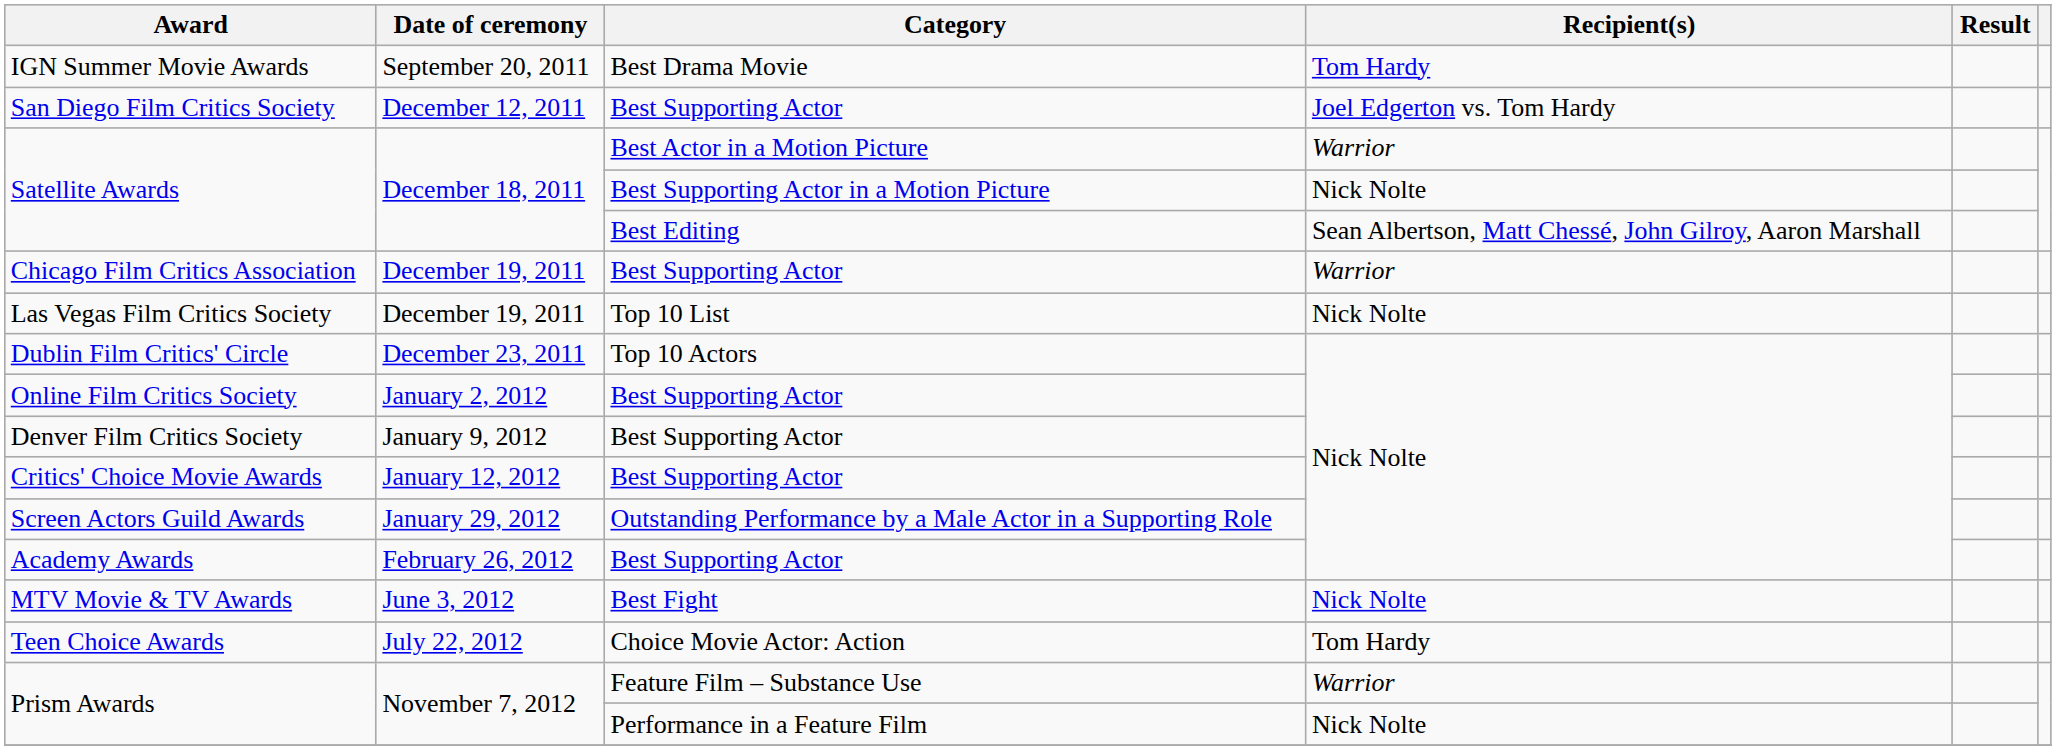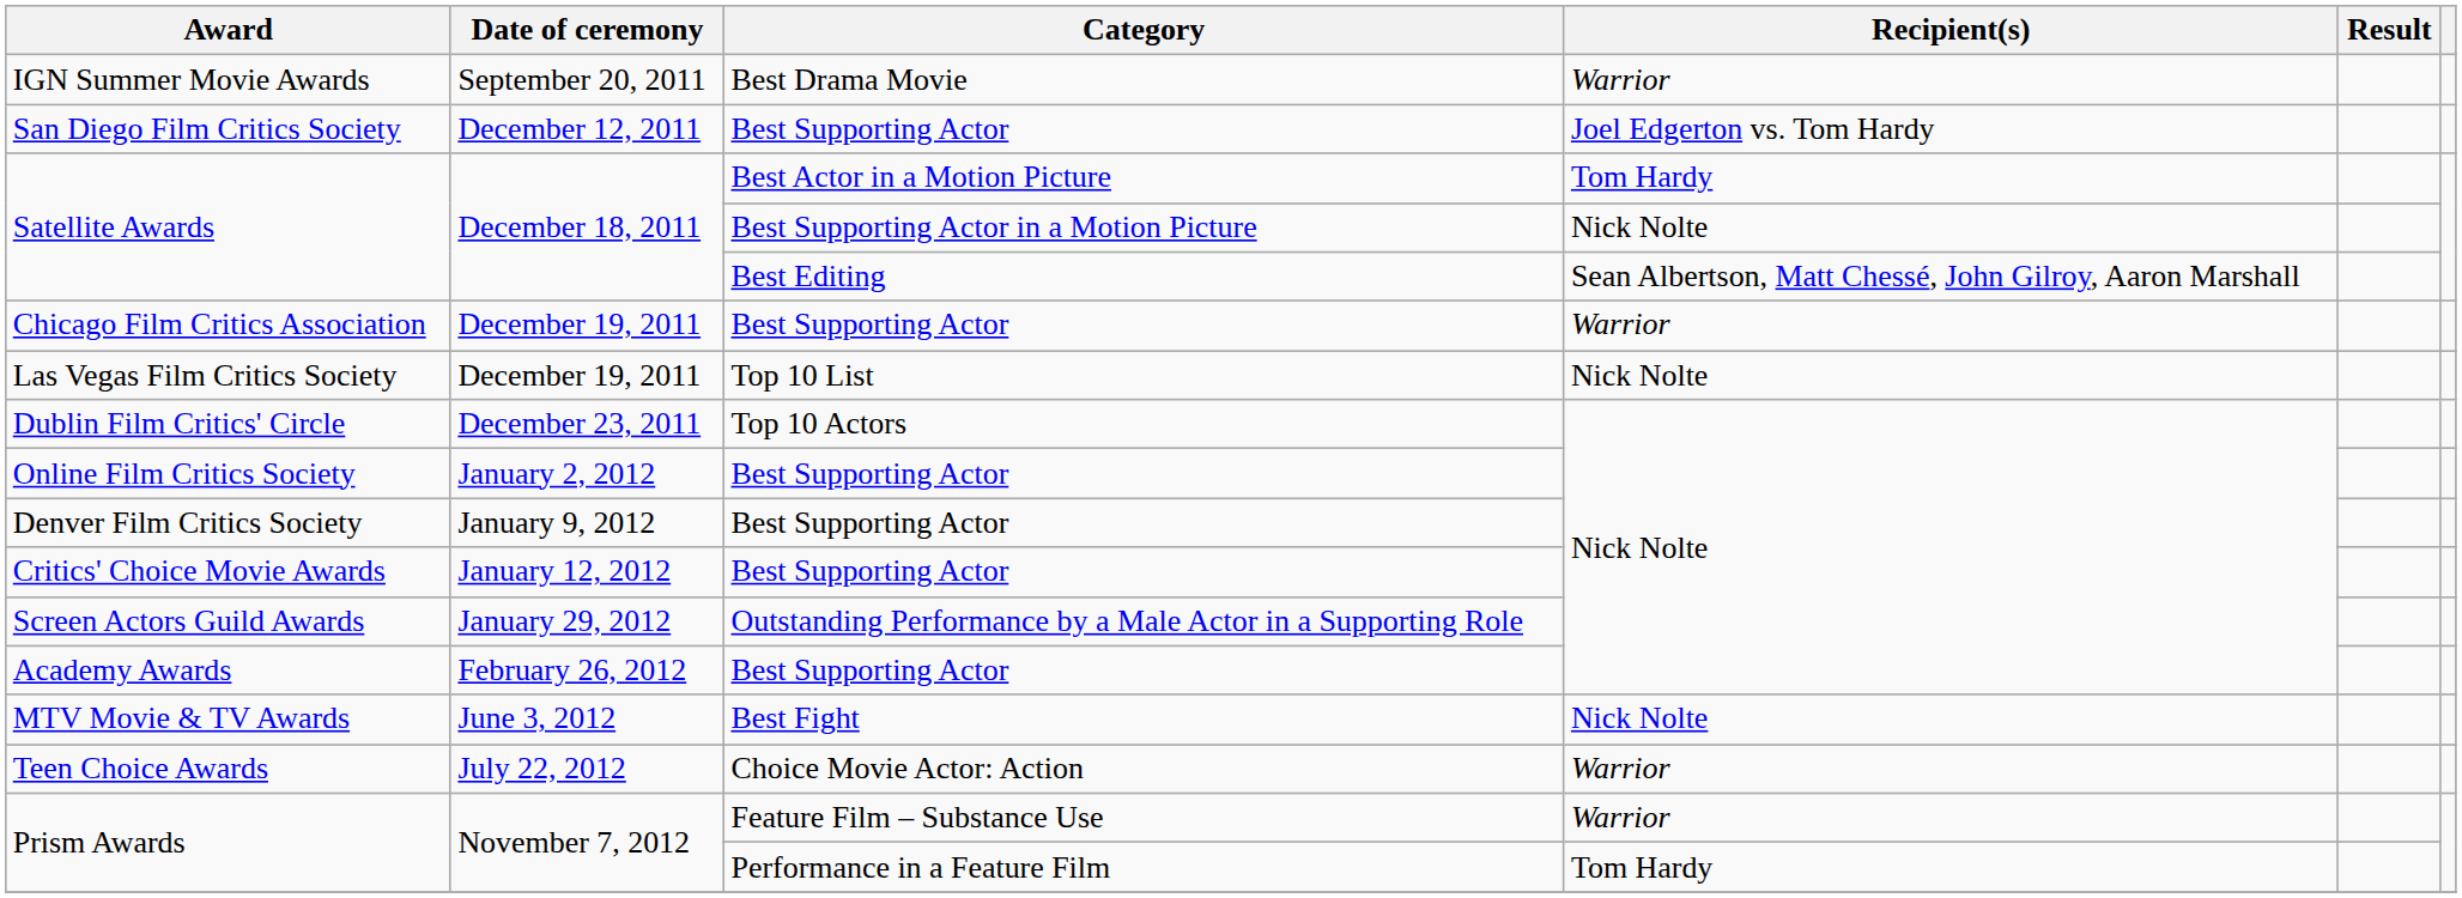IGN Summer Movie Awards | Recipient(s): Tom Hardy -> Warrior
Satellite Awards / Best Actor in a Motion Picture | Recipient(s): Warrior -> Tom Hardy
Teen Choice Awards | Recipient(s): Tom Hardy -> Warrior
Prism Awards / Performance in a Feature Film | Recipient(s): Nick Nolte -> Tom Hardy
